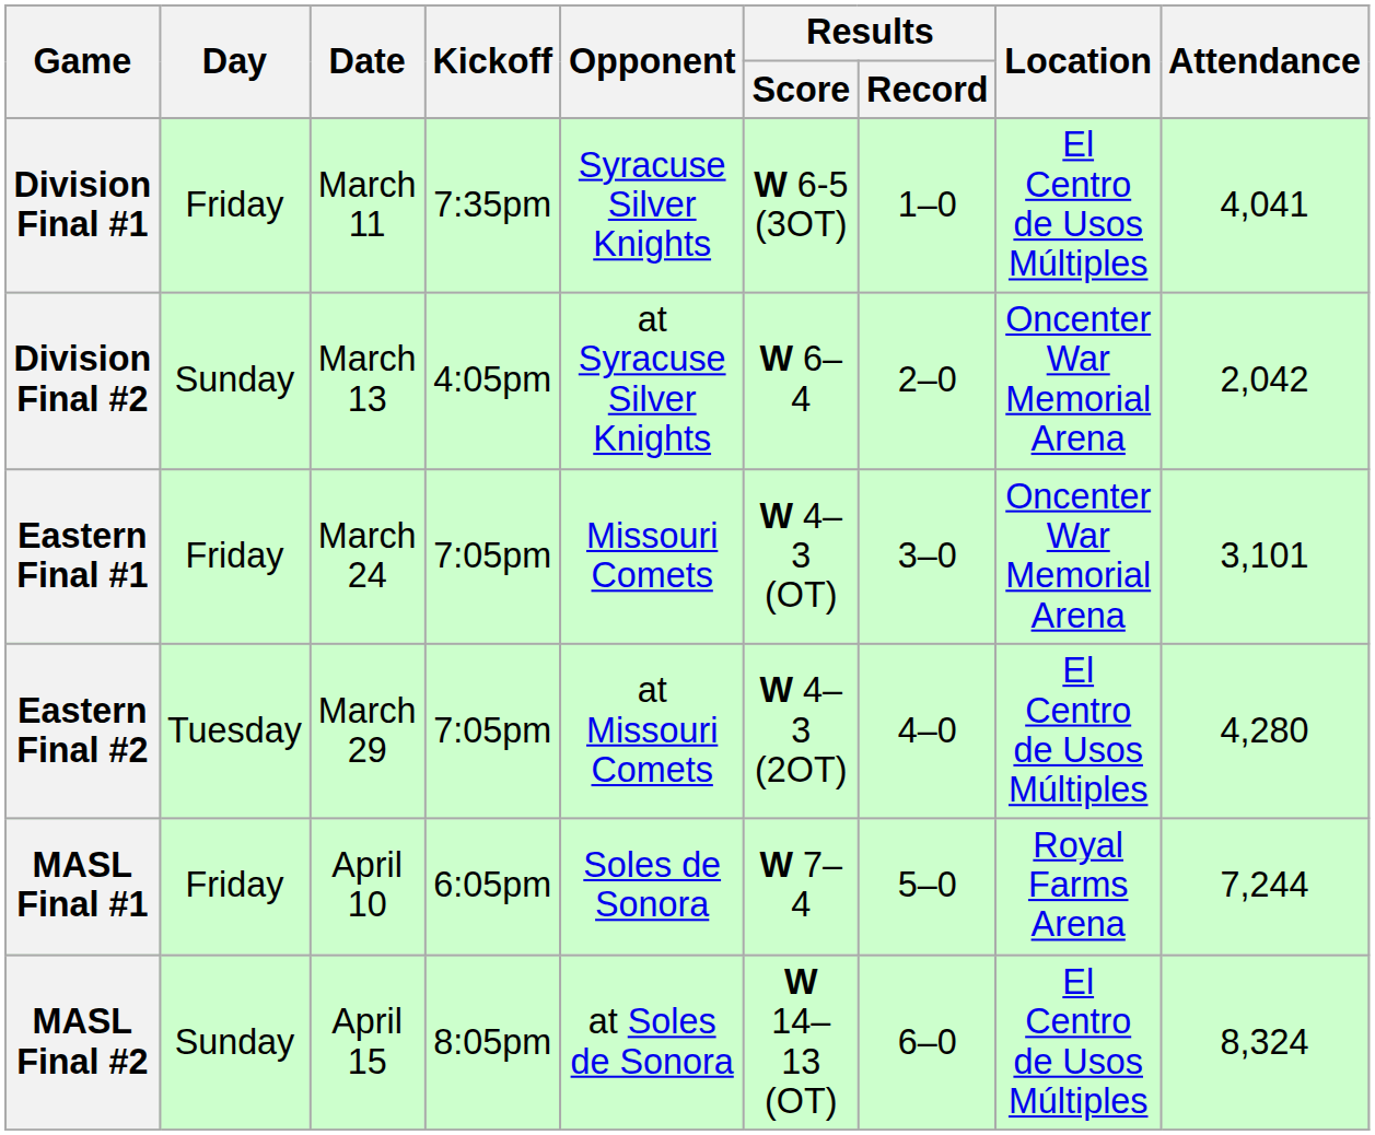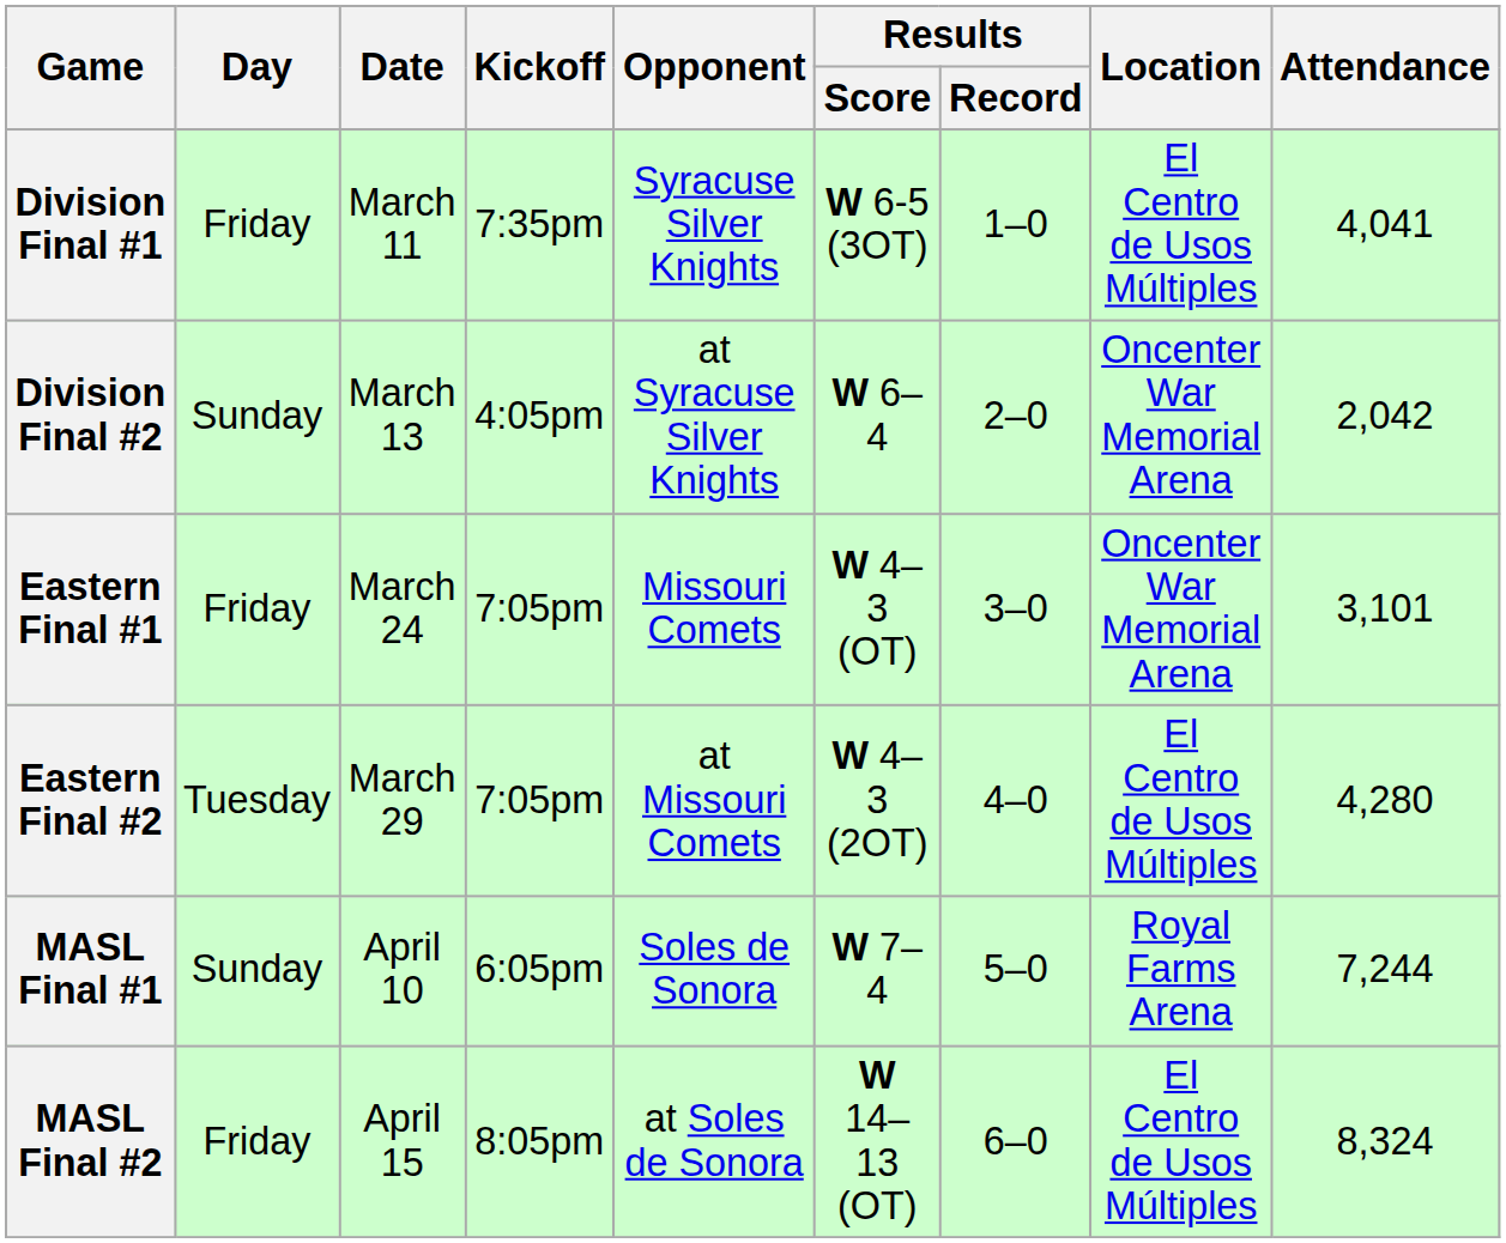MASL Final #1 | Day: Friday -> Sunday
MASL Final #2 | Day: Sunday -> Friday
